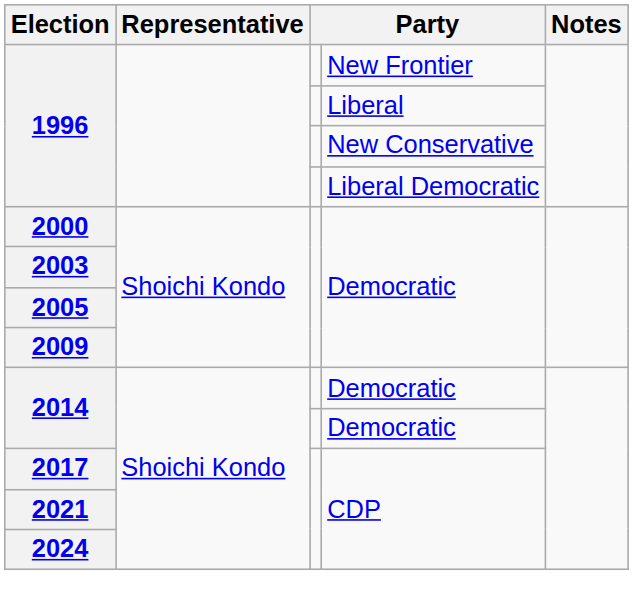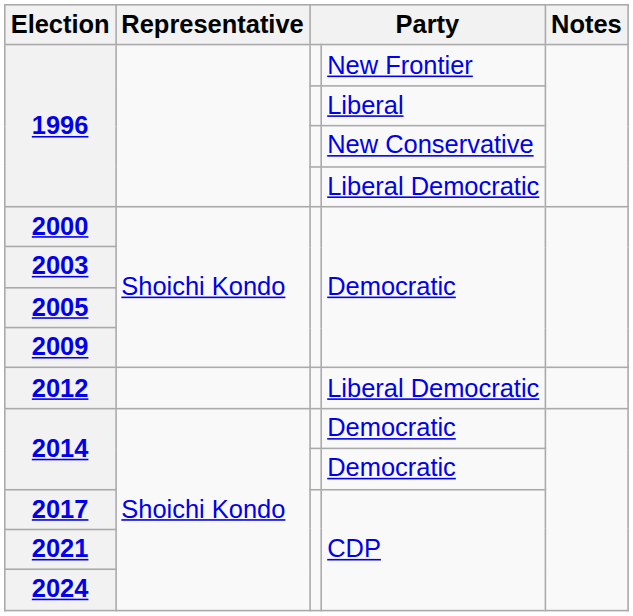+ row: 2012 | Liberal Democratic
